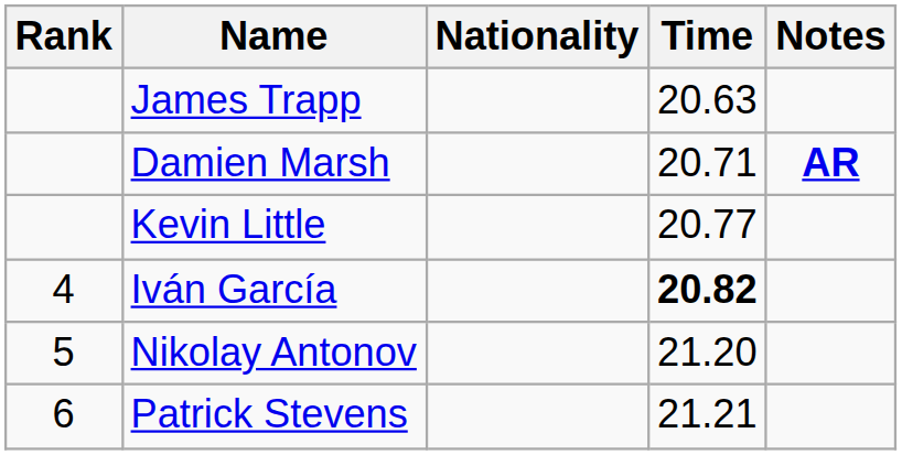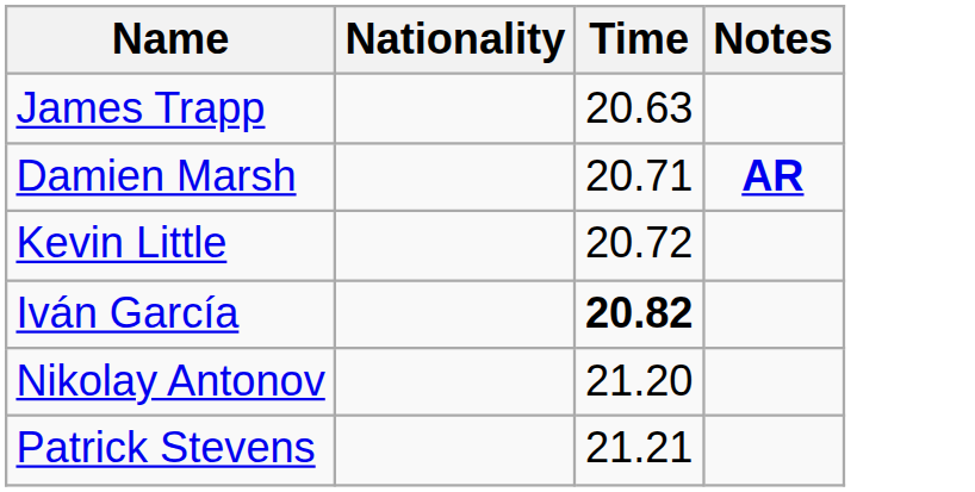- column: Rank | 4 | 5 | 6
Kevin Little | Time: 20.77 -> 20.72
